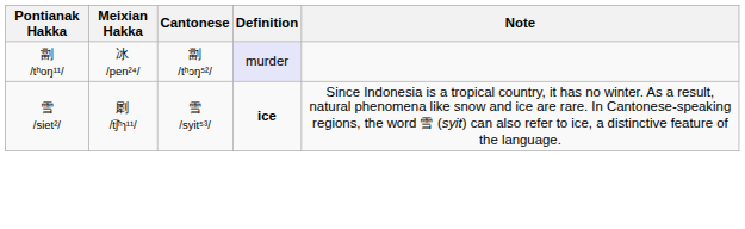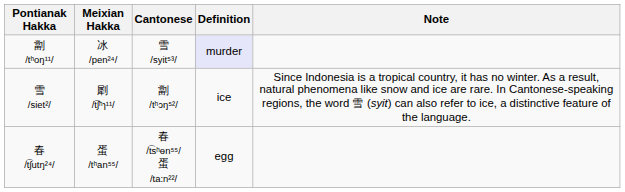劏 /tʰoŋ¹¹/ | Cantonese: 劏 /tʰɔŋ⁵²/ -> 雪 /syit⁵³/
雪 /siet²/ | Cantonese: 雪 /syit⁵³/ -> 劏 /tʰɔŋ⁵²/
雪 /siet²/ | Definition: bold -> normal
+ row: 春 /t͡ʃutŋ²⁴/ | 蛋 /tʰan⁵⁵/ | 春 /t͡sʰɵn⁵⁵/ 蛋 /ta:n²²/ | egg
